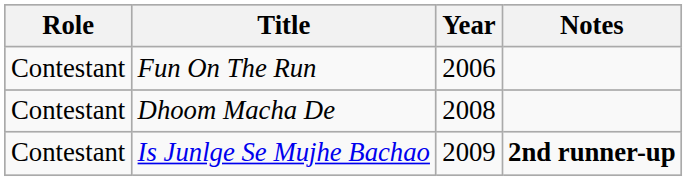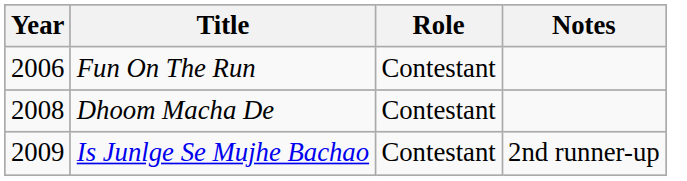columns swapped: Year <-> Role
Is Junlge Se Mujhe Bachao | Notes: bold -> normal
